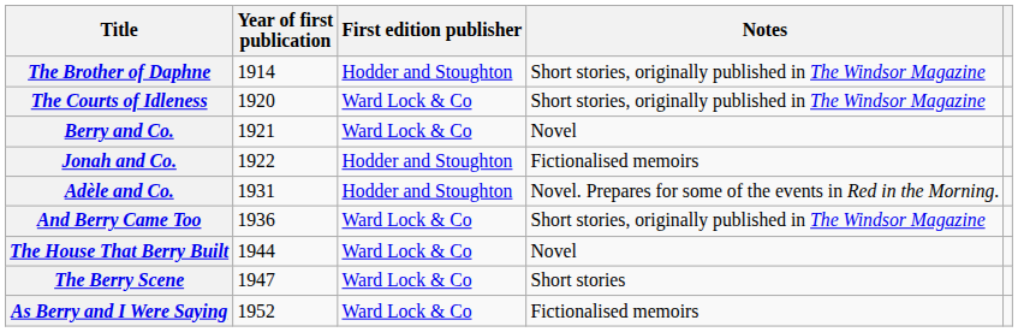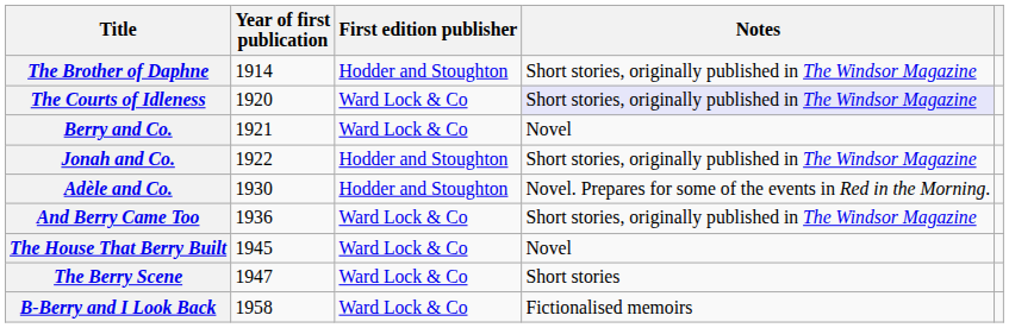The Courts of Idleness | Notes: no background -> lavender background
Jonah and Co. | Notes: Fictionalised memoirs -> Short stories, originally published in The Windsor Magazine
Adèle and Co. | Year of first publication: 1931 -> 1930
The House That Berry Built | Year of first publication: 1944 -> 1945
- row: As Berry and I Were Saying | 1952 | Ward Lock & Co | Fictionalised memoirs
+ row: B-Berry and I Look Back | 1958 | Ward Lock & Co | Fictionalised memoirs
